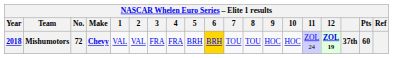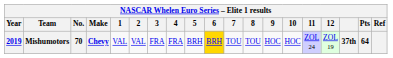Mishumotors | Year: 2018 -> 2019
Mishumotors | No.: 72 -> 70
Mishumotors | 12: bold -> normal
Mishumotors | Pts: 60 -> 64
